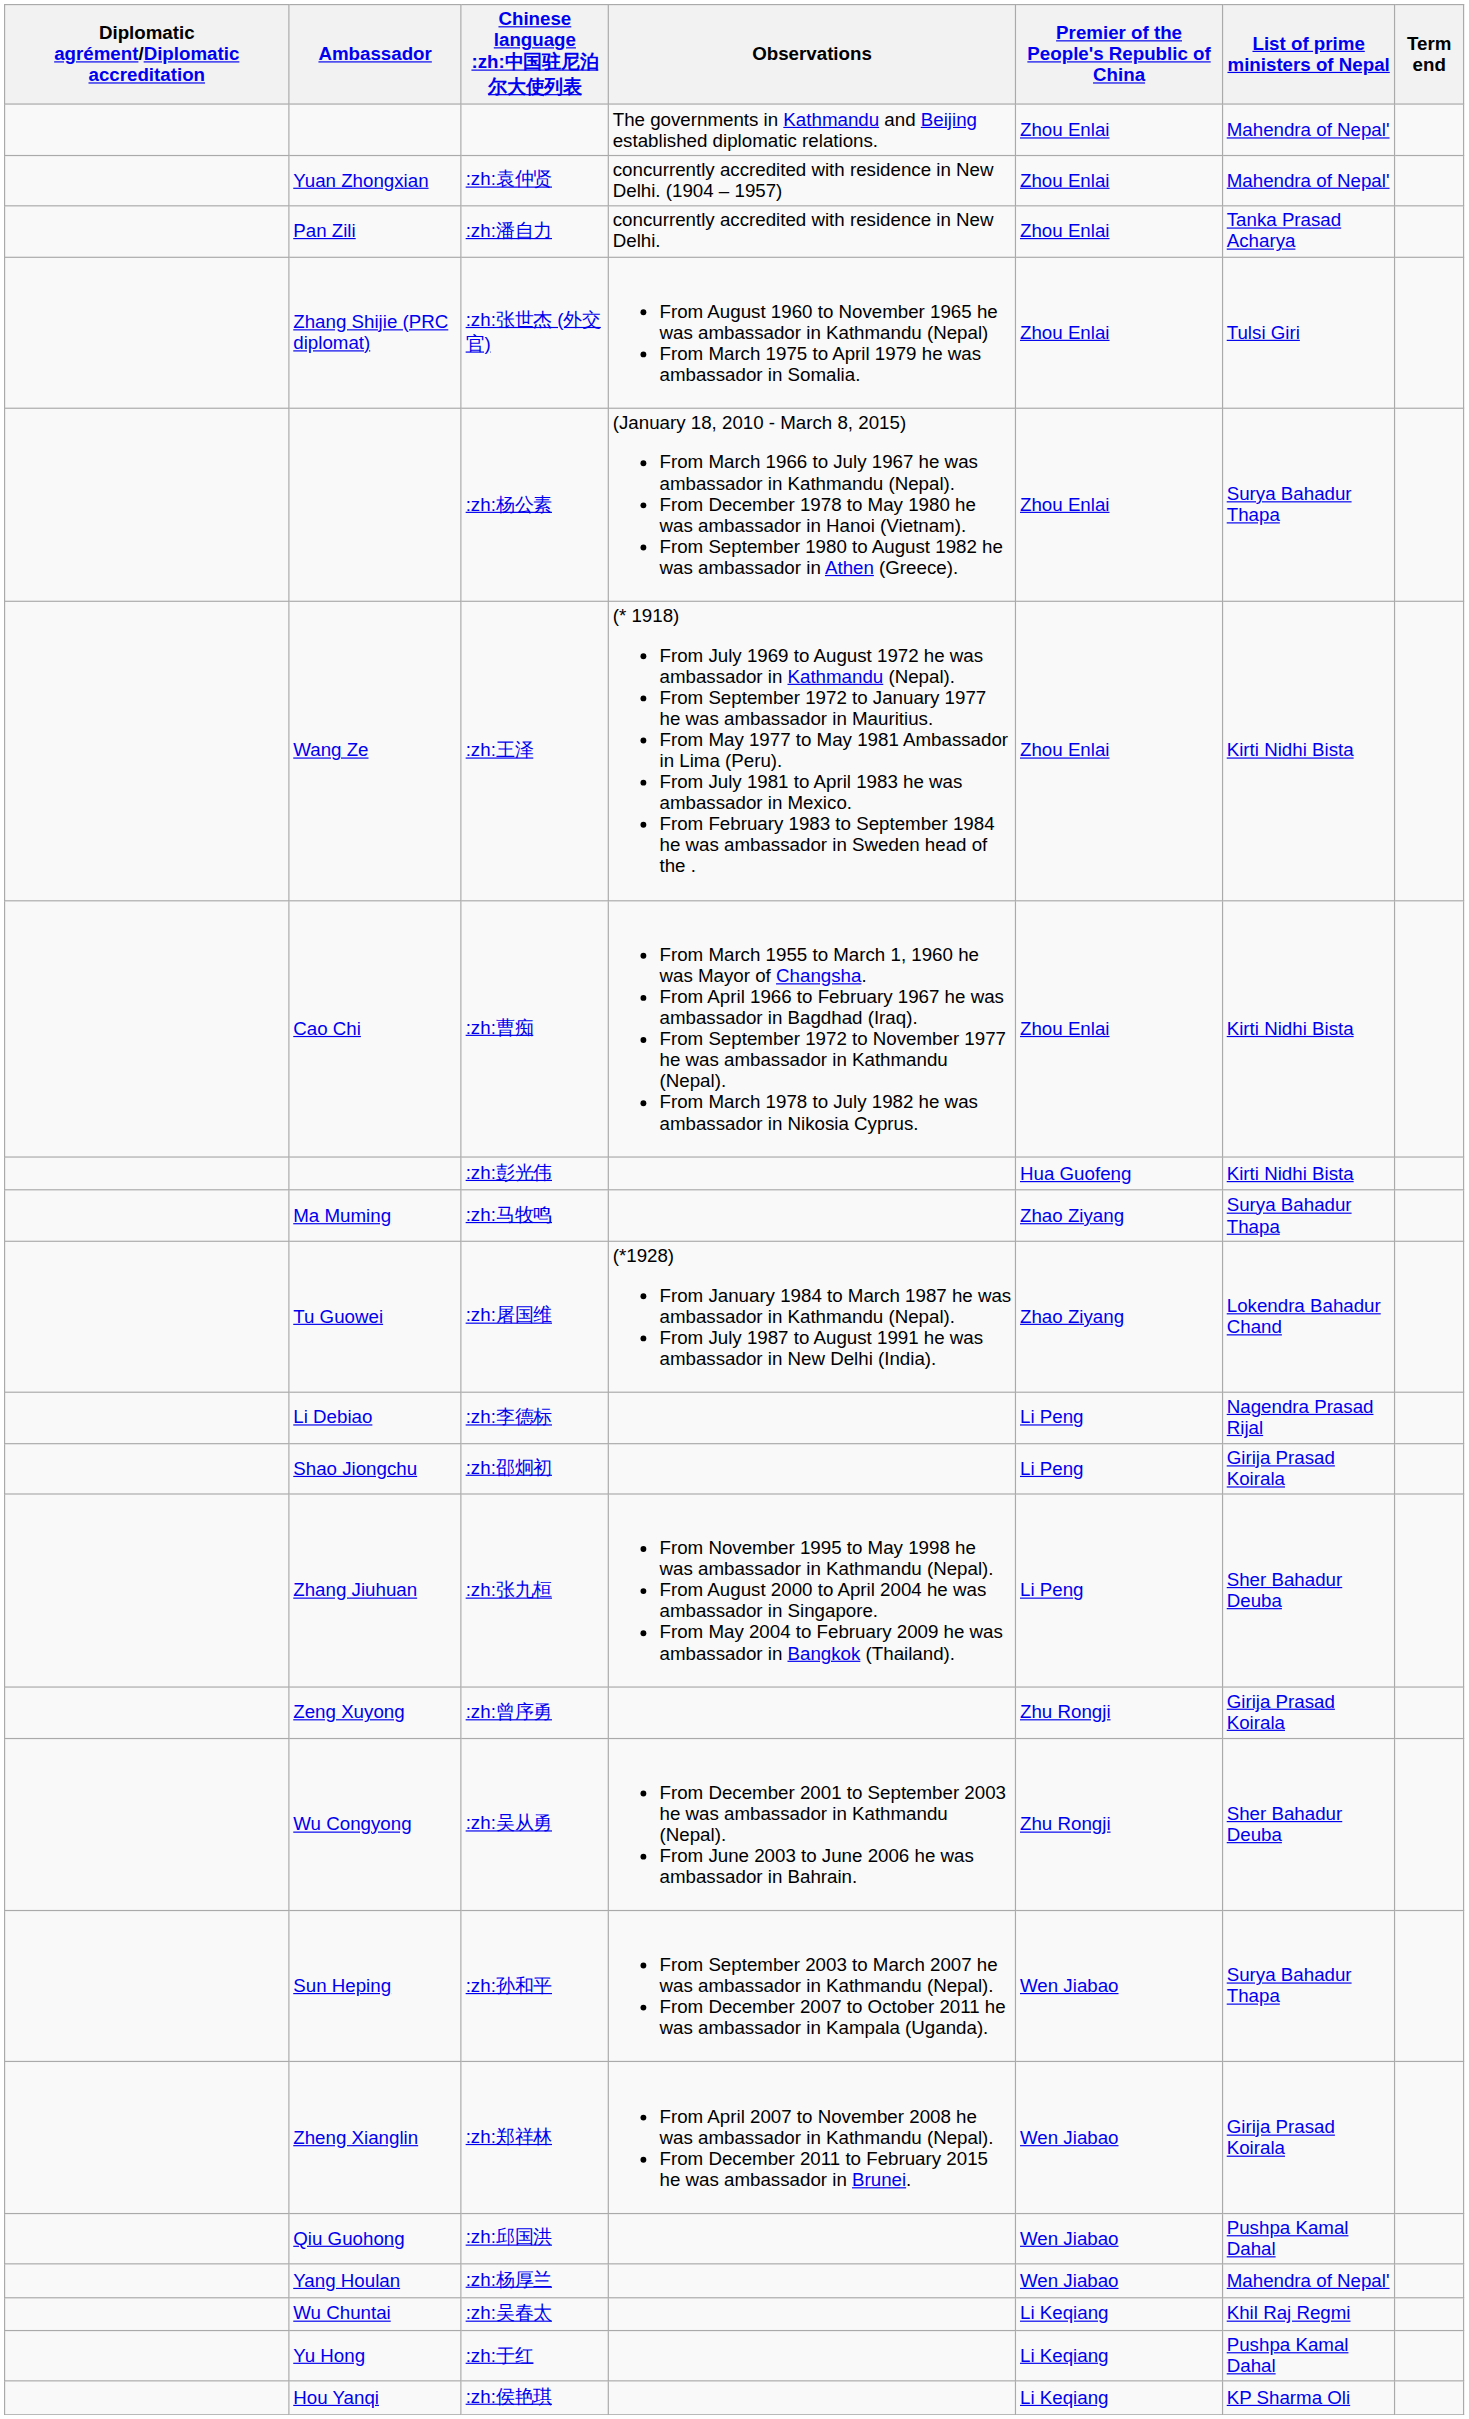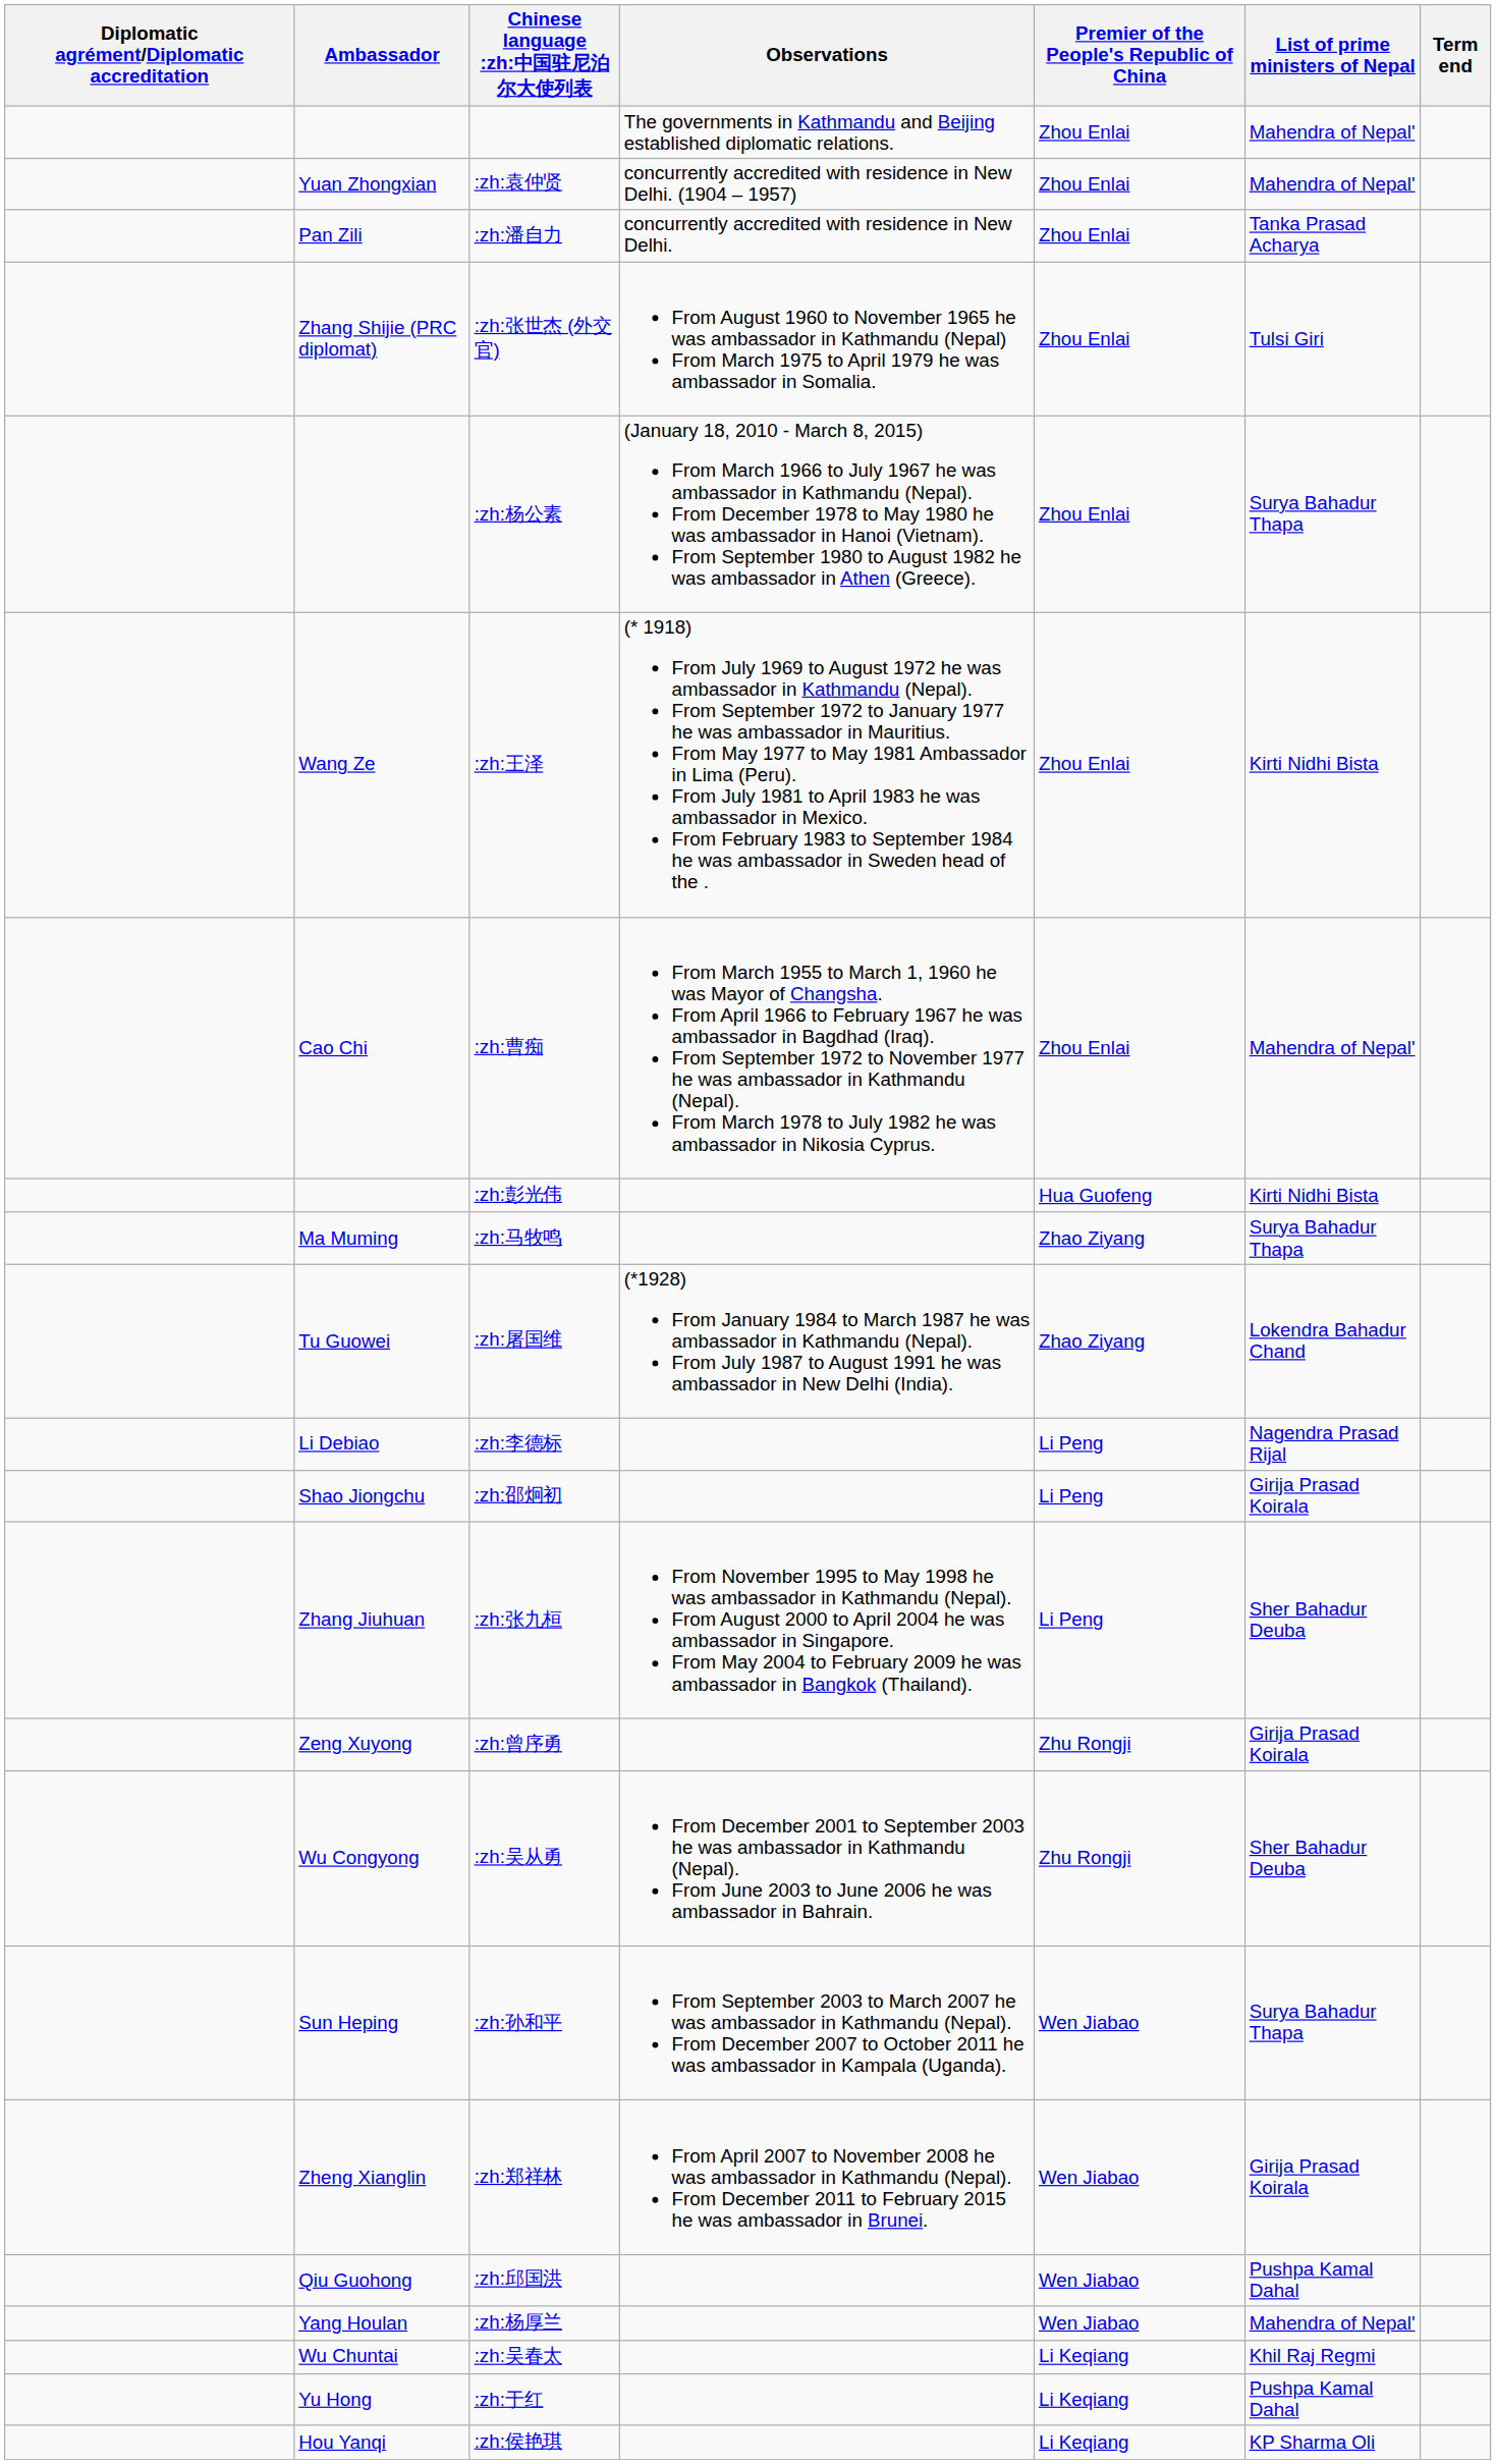:zh:曹痴 | List of prime ministers of Nepal: Kirti Nidhi Bista -> Mahendra of Nepal'
